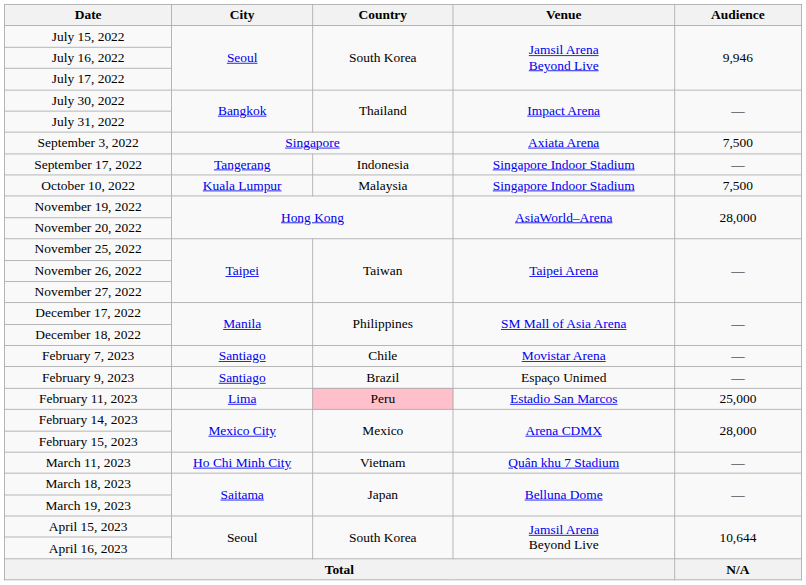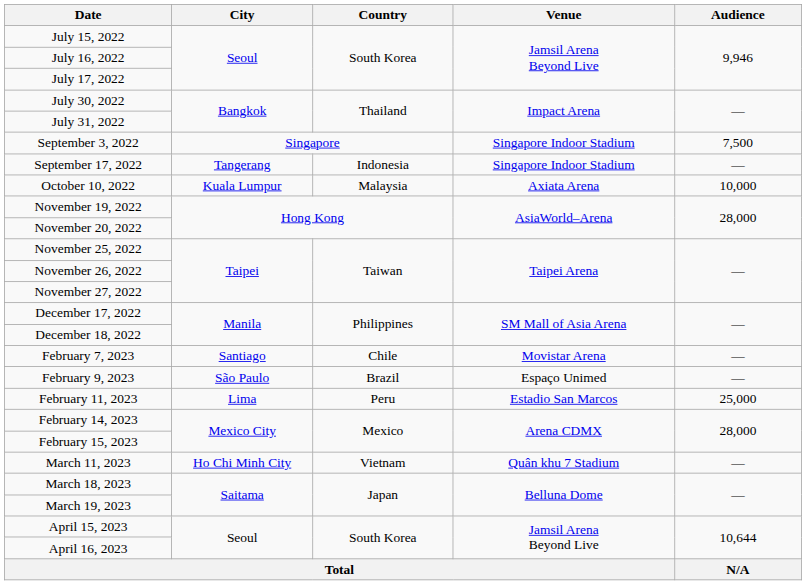September 3, 2022 | Venue: Axiata Arena -> Singapore Indoor Stadium
October 10, 2022 | Venue: Singapore Indoor Stadium -> Axiata Arena
October 10, 2022 | Audience: 7,500 -> 10,000
February 9, 2023 | City: Santiago -> São Paulo
February 11, 2023 | Country: pink background -> no background
